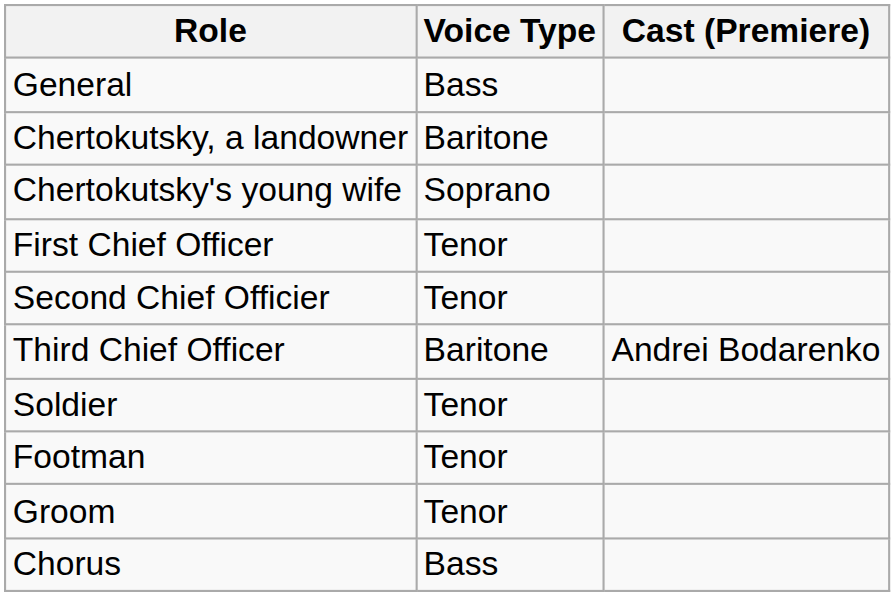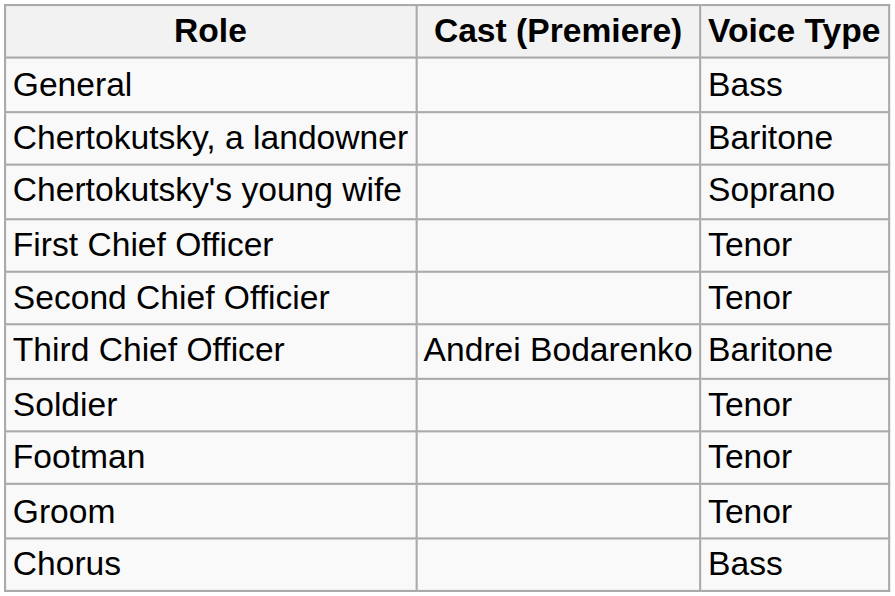columns swapped: Voice Type <-> Cast (Premiere)
